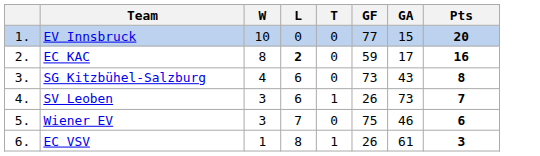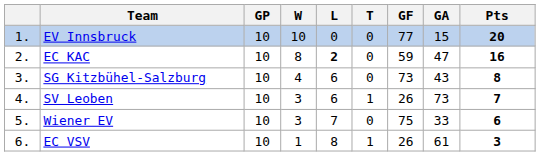+ column: GP | 10 | 10 | 10 | 10 | 10 | 10
EC KAC | GA: 17 -> 47
Wiener EV | GA: 46 -> 33
